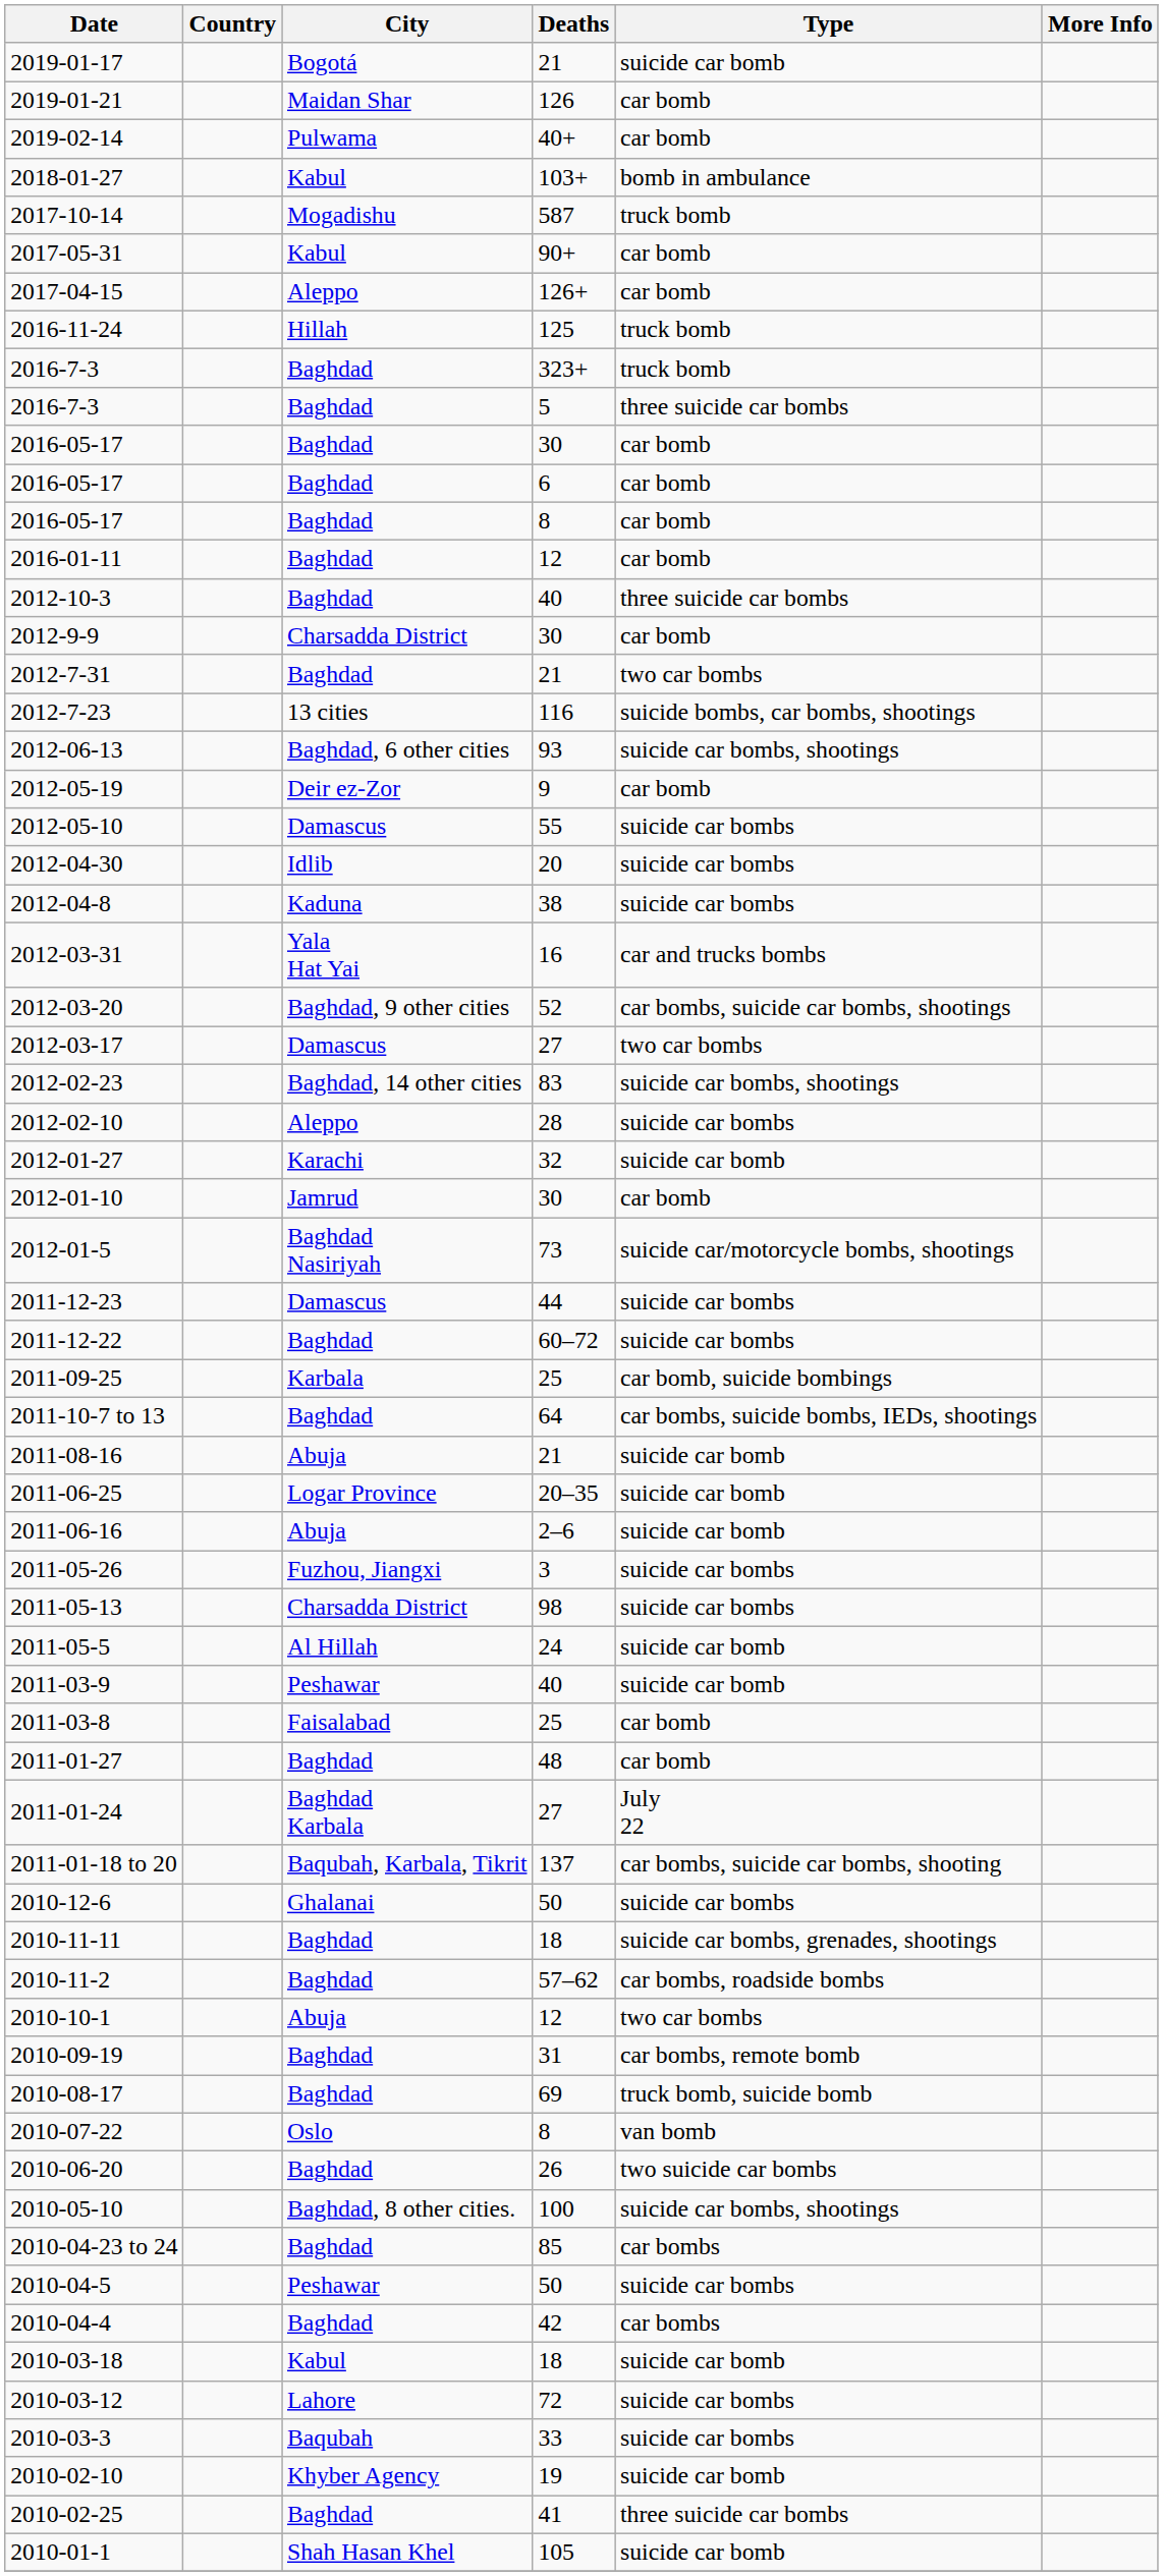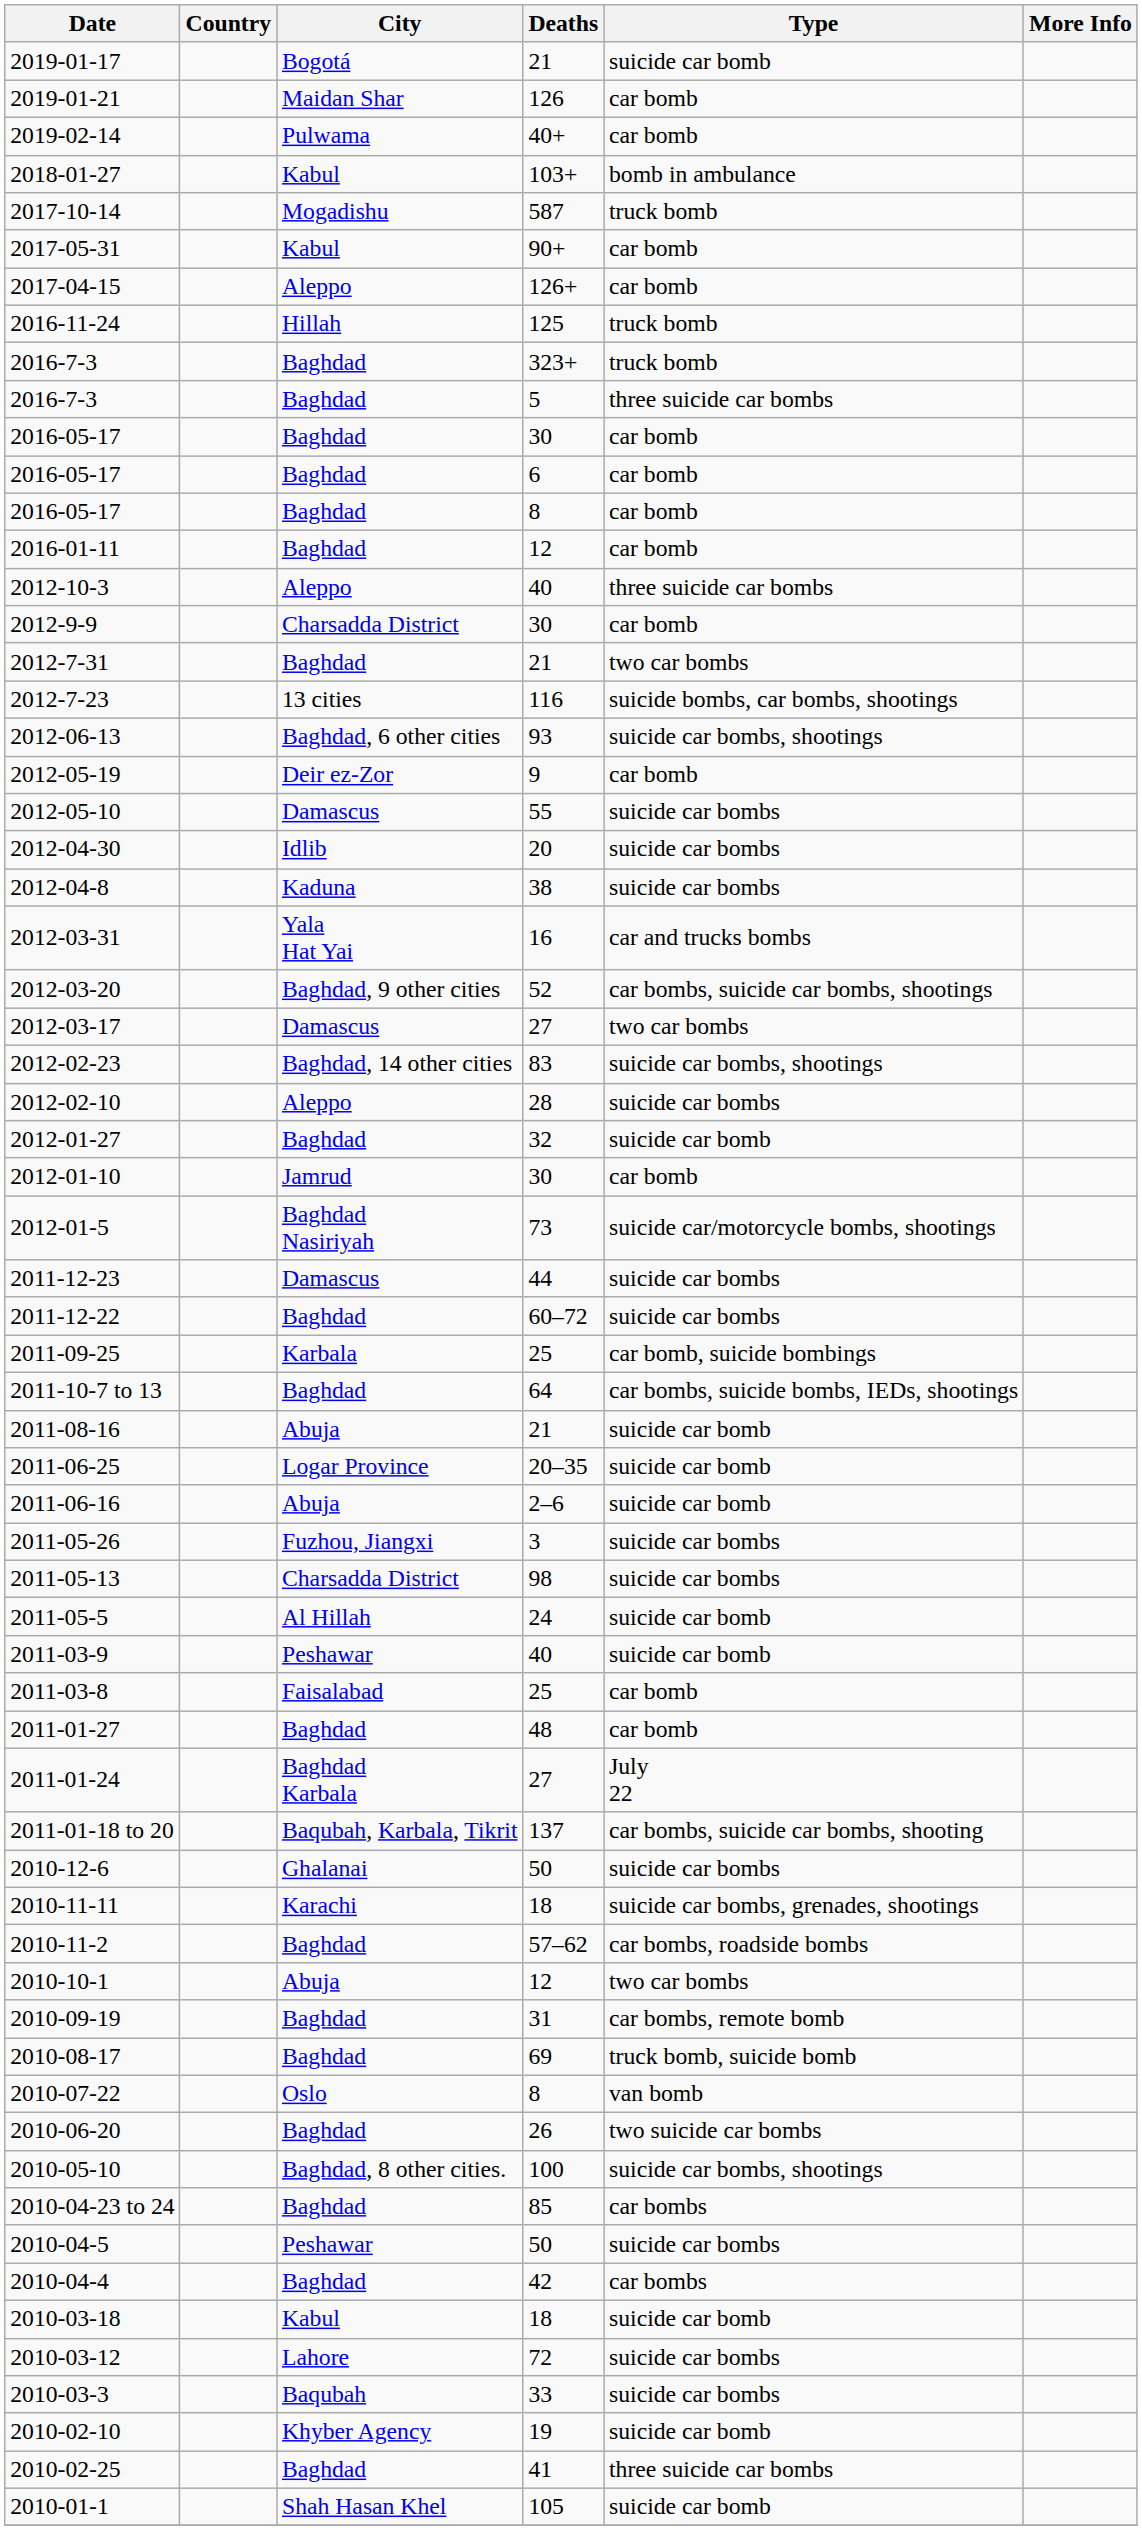2012-10-3 | City: Baghdad -> Aleppo
2012-01-27 | City: Karachi -> Baghdad
2010-11-11 | City: Baghdad -> Karachi
